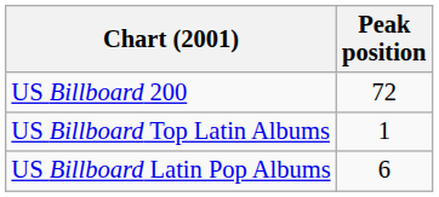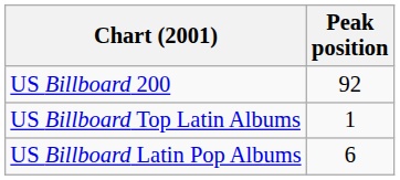US Billboard 200 | Peak position: 72 -> 92
